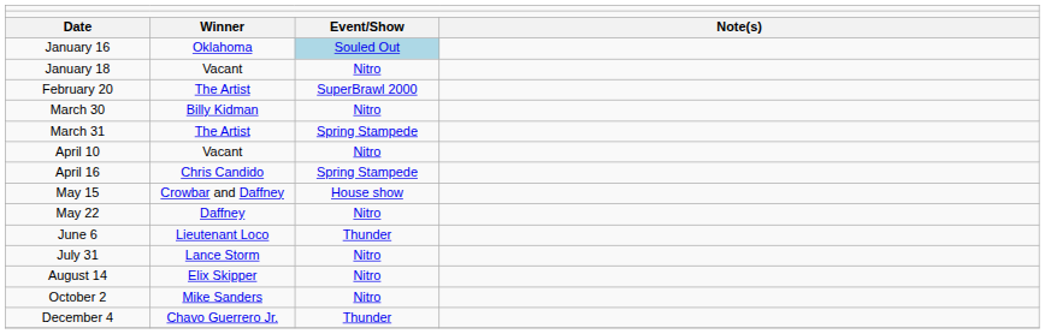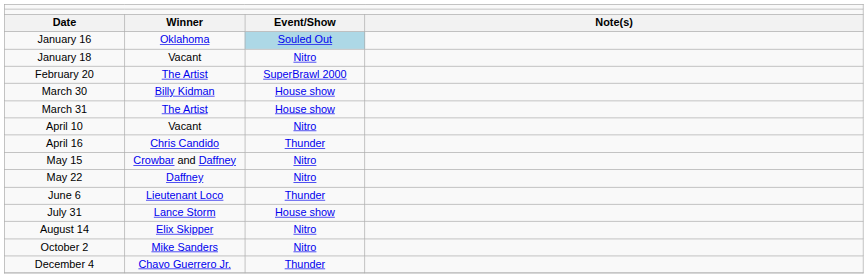March 30 | column 3: Nitro -> House show
March 31 | column 3: Spring Stampede -> House show
April 16 | column 3: Spring Stampede -> Thunder
May 15 | column 3: House show -> Nitro
July 31 | column 3: Nitro -> House show
